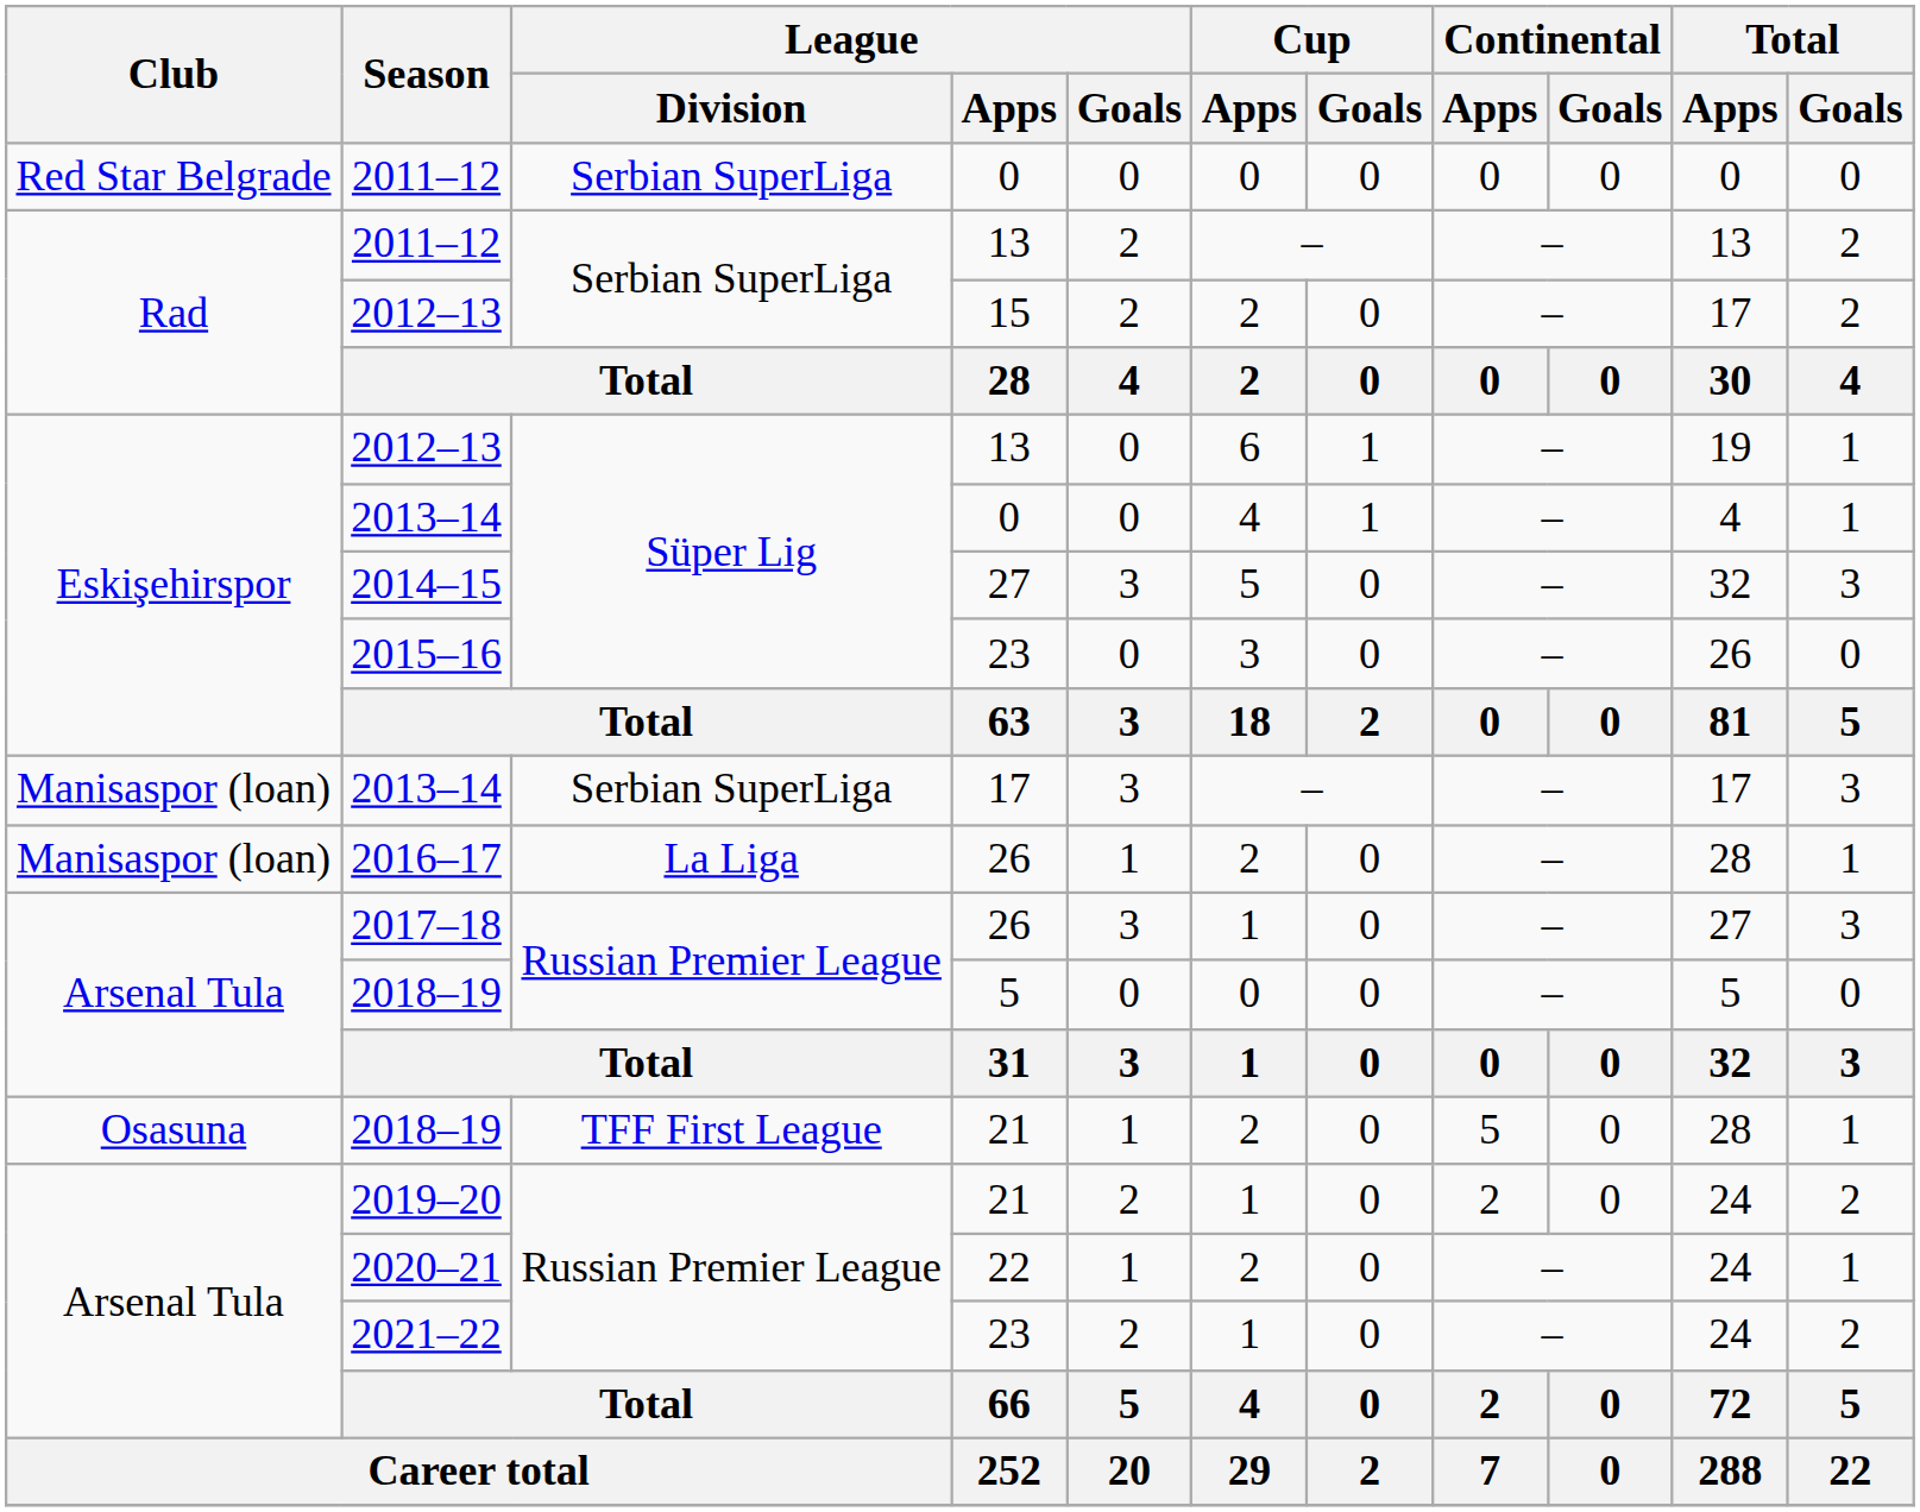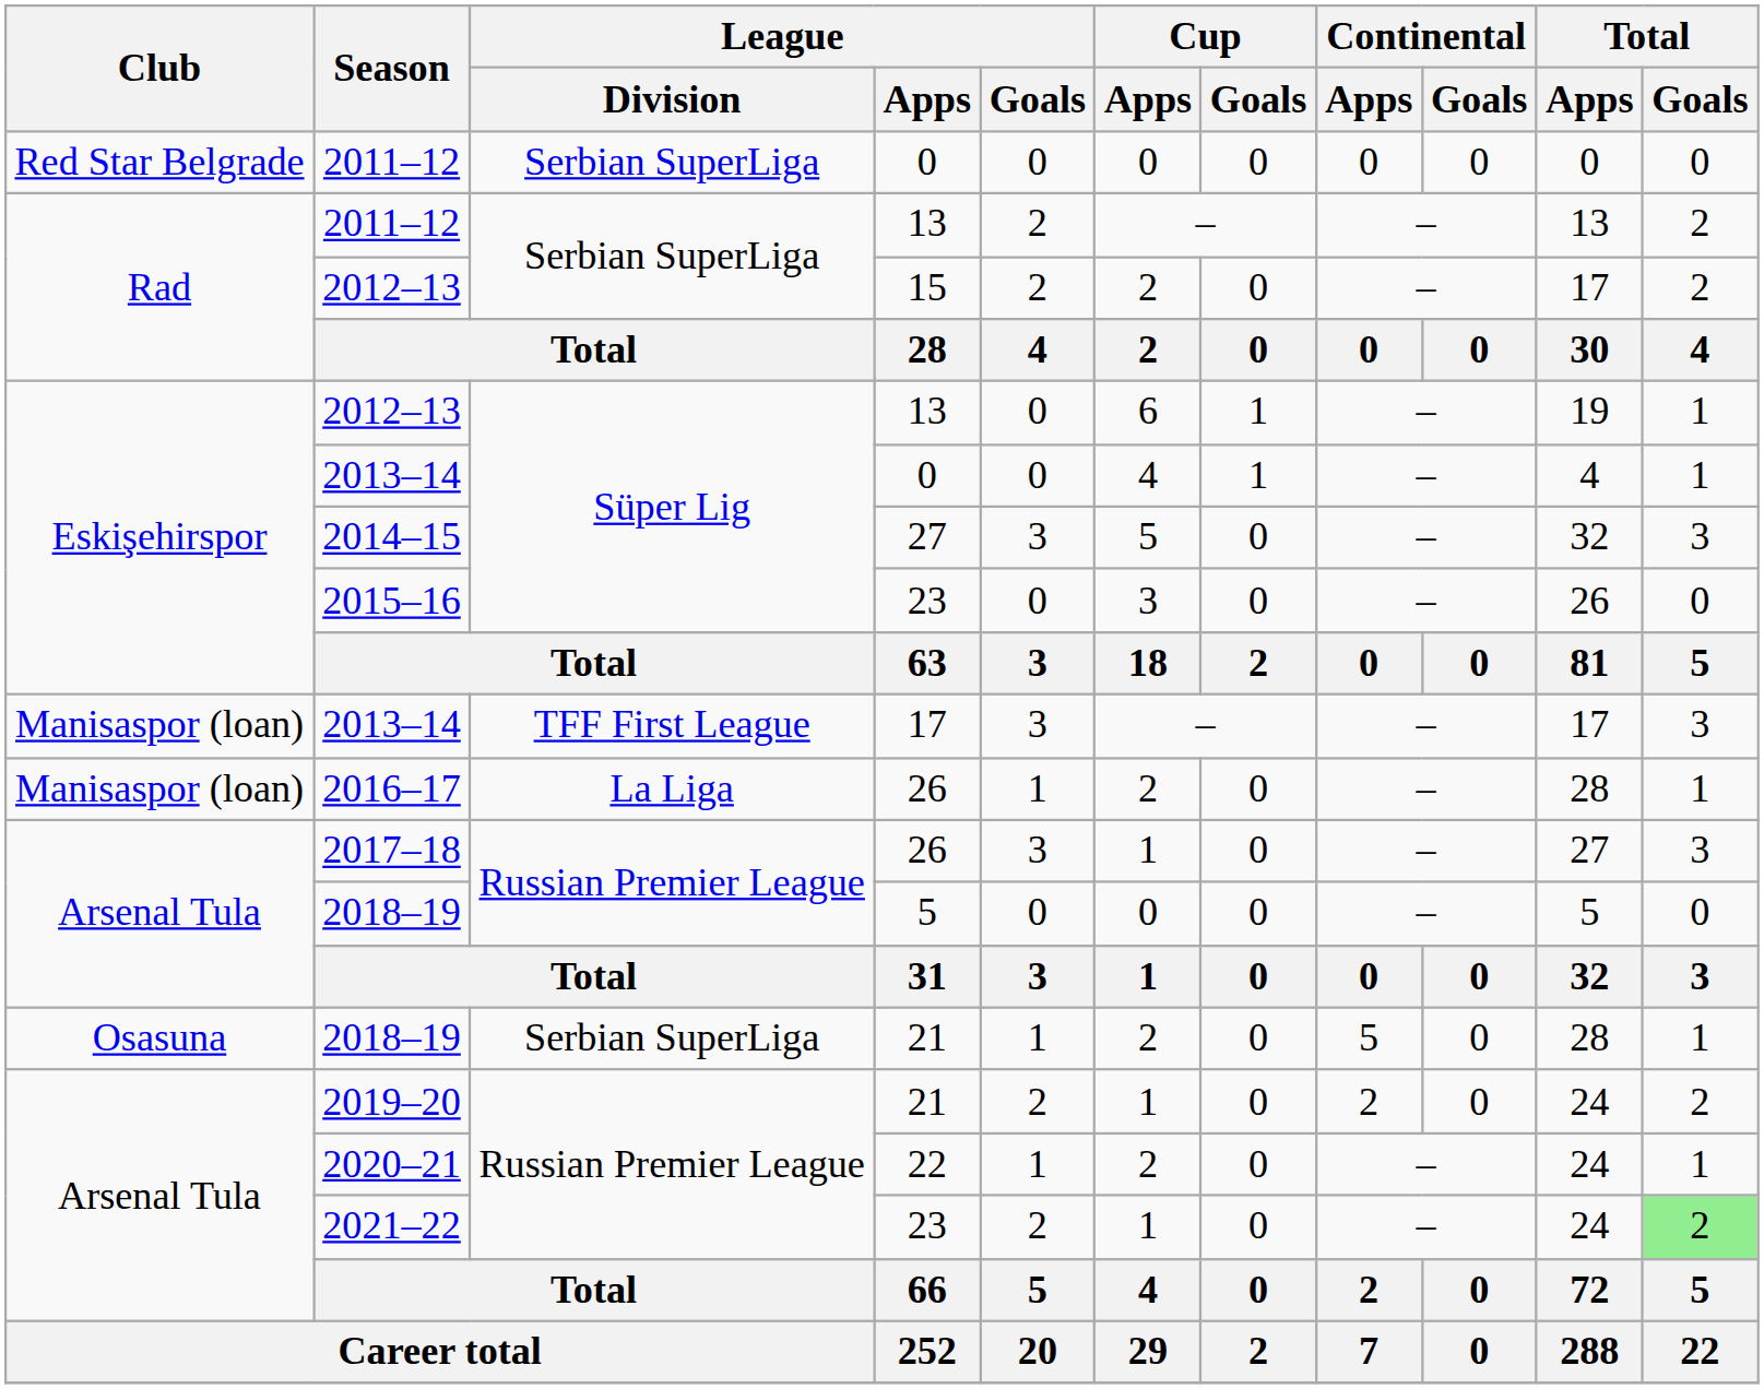2013–14 / 17 | League / Division: Serbian SuperLiga -> TFF First League
2018–19 / 21 | League / Division: TFF First League -> Serbian SuperLiga
2021–22 | Total / Goals: no background -> lightgreen background
